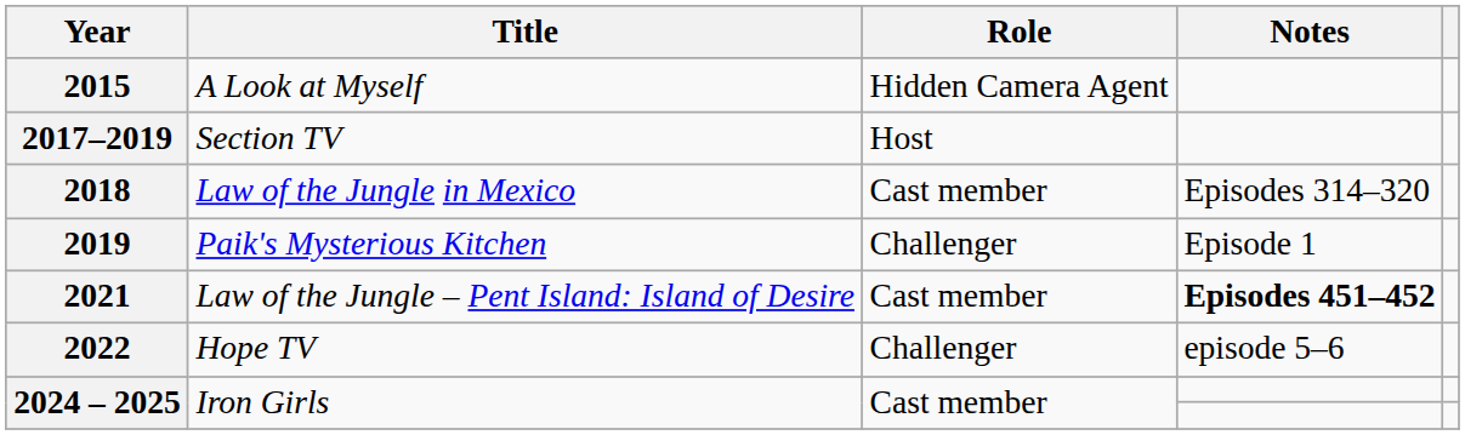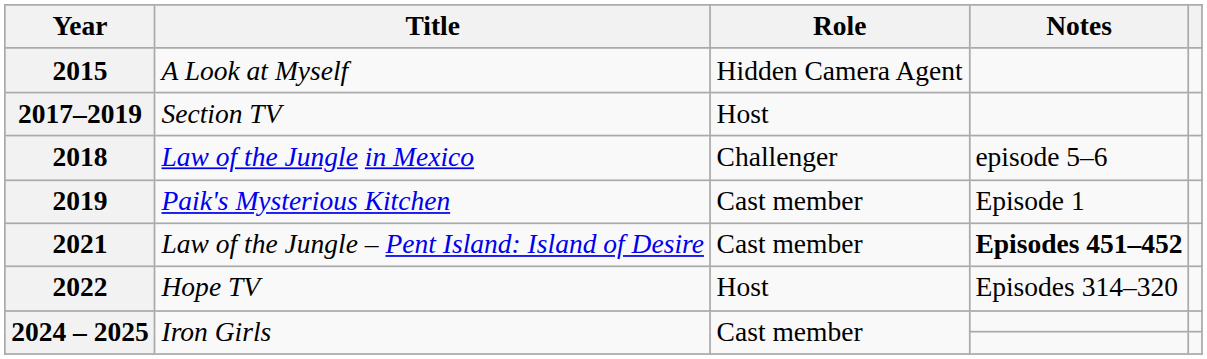2018 | Role: Cast member -> Challenger
2018 | Notes: Episodes 314–320 -> episode 5–6
2019 | Role: Challenger -> Cast member
2022 | Role: Challenger -> Host
2022 | Notes: episode 5–6 -> Episodes 314–320
